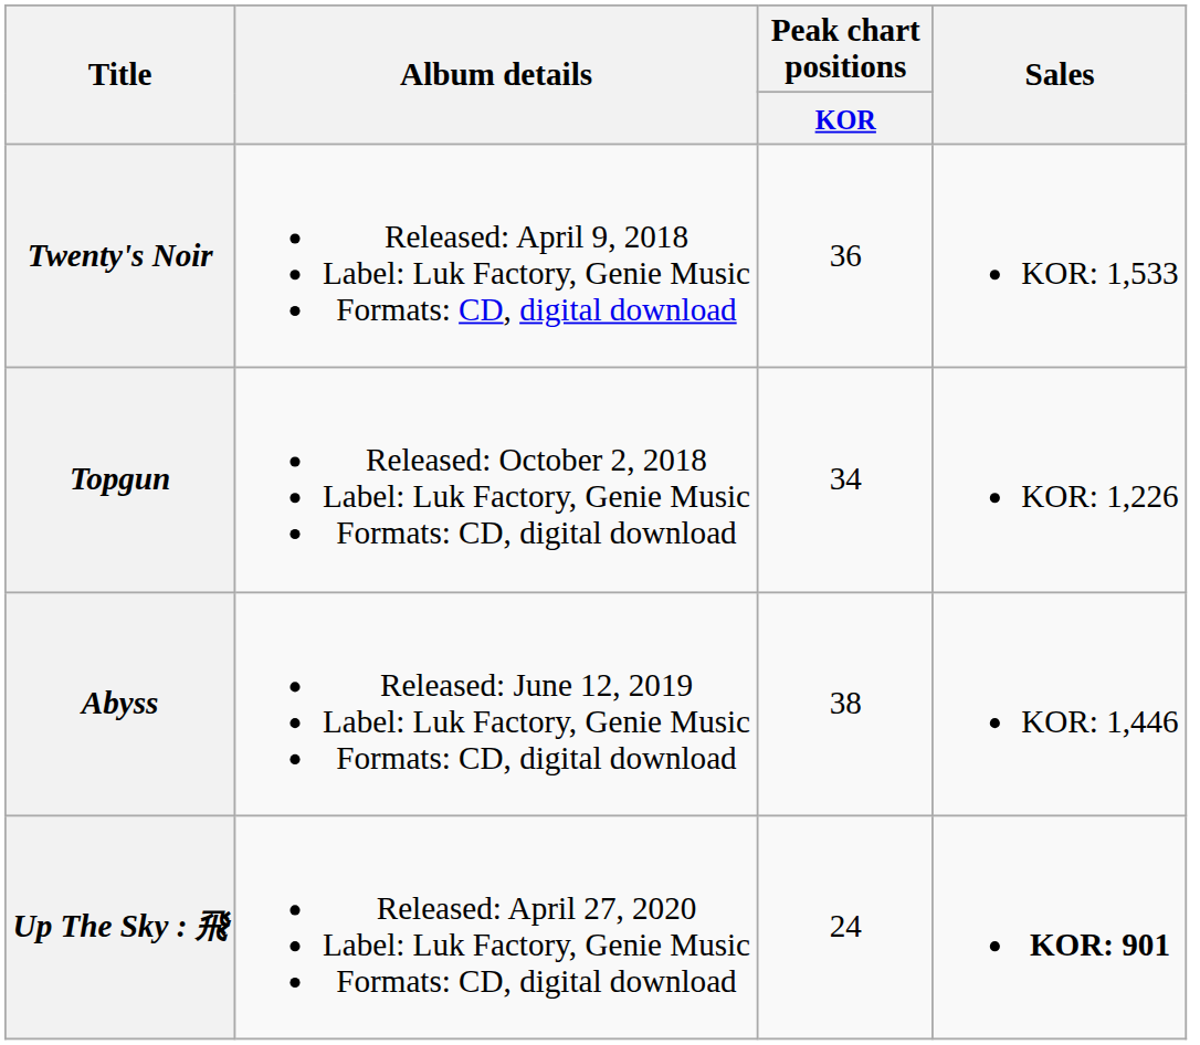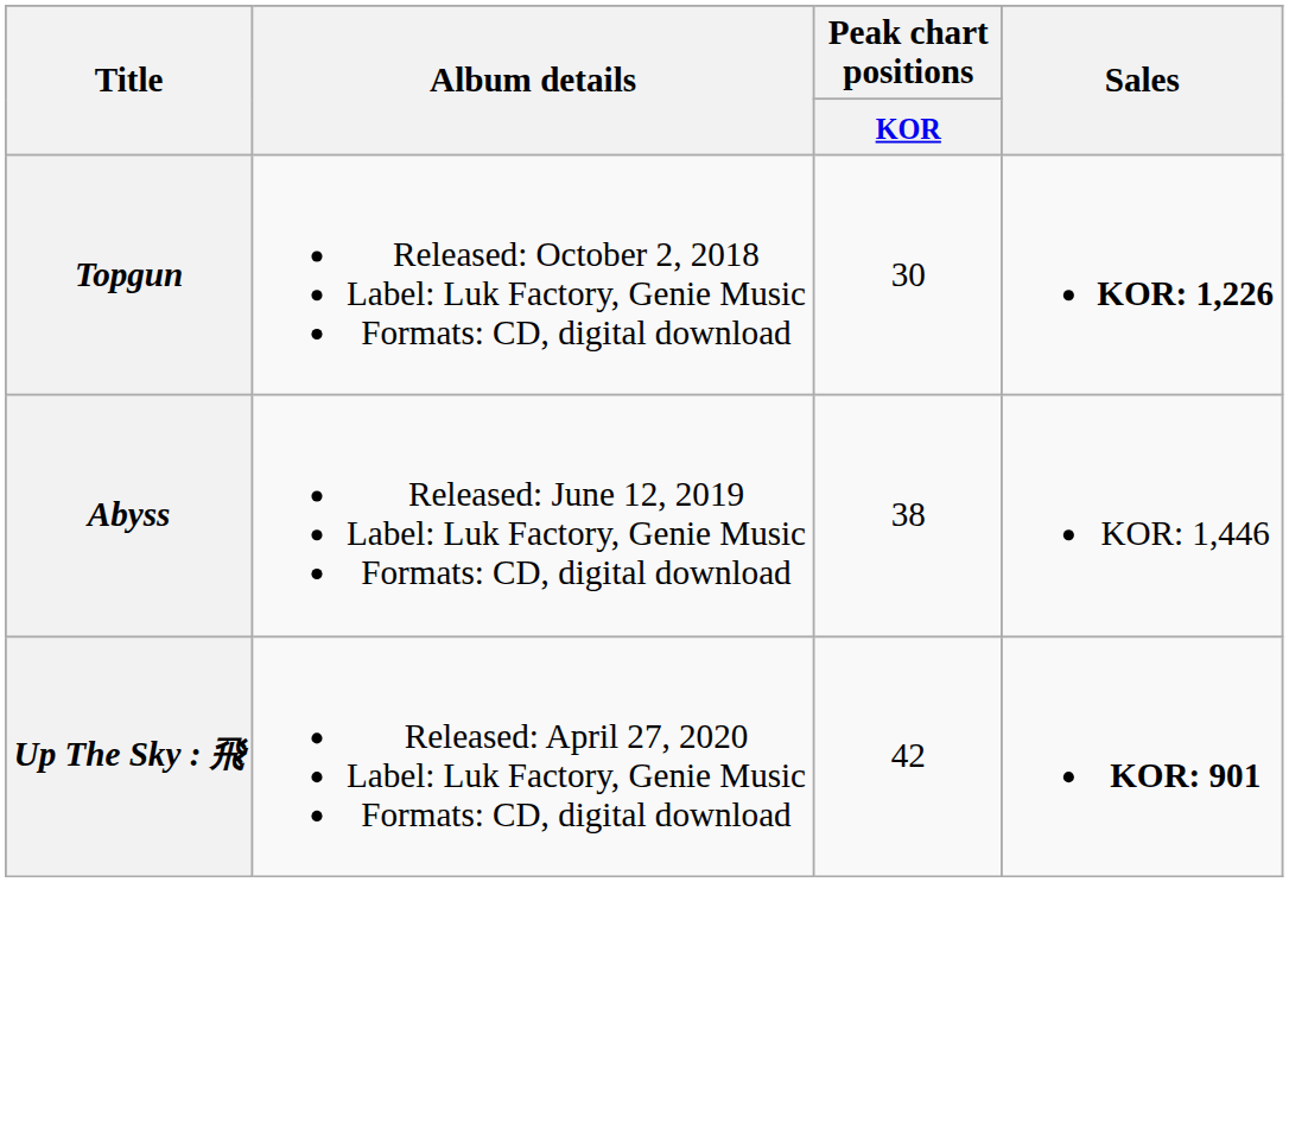- row: Twenty's Noir | Released: April 9, 2018 Label: Luk Factory, Genie Music Formats: CD, digital download | 36 | KOR: 1,533
Topgun | Peak chart positions / KOR: 34 -> 30
Topgun | Sales: normal -> bold
Up The Sky : 飛 | Peak chart positions / KOR: 24 -> 42
